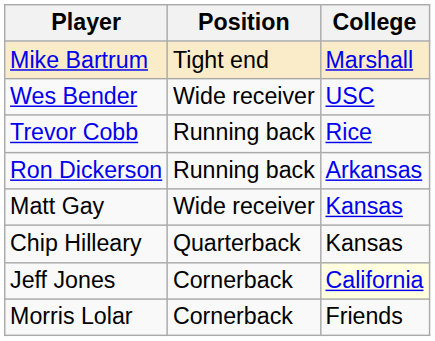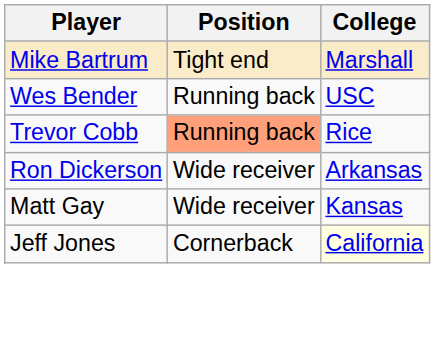Wes Bender | Position: Wide receiver -> Running back
Trevor Cobb | Position: no background -> lightsalmon background
Ron Dickerson | Position: Running back -> Wide receiver
- row: Chip Hilleary | Quarterback | Kansas
- row: Morris Lolar | Cornerback | Friends
